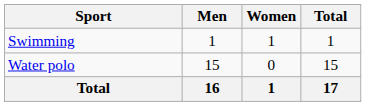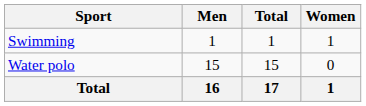columns swapped: Women <-> Total
